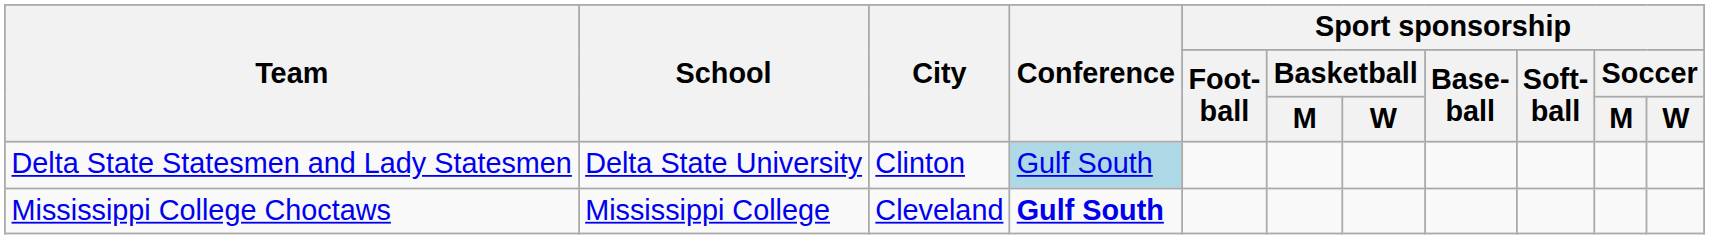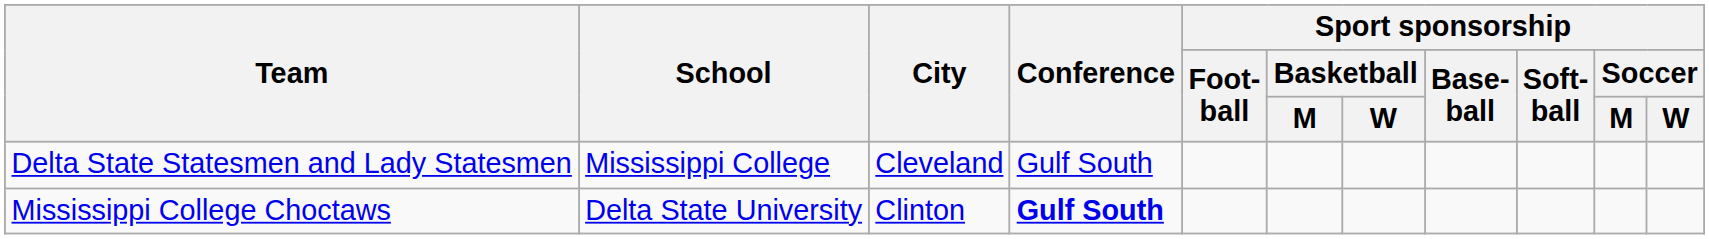Delta State Statesmen and Lady Statesmen | School: Delta State University -> Mississippi College
Delta State Statesmen and Lady Statesmen | City: Clinton -> Cleveland
Delta State Statesmen and Lady Statesmen | Conference: lightblue background -> no background
Mississippi College Choctaws | School: Mississippi College -> Delta State University
Mississippi College Choctaws | City: Cleveland -> Clinton
